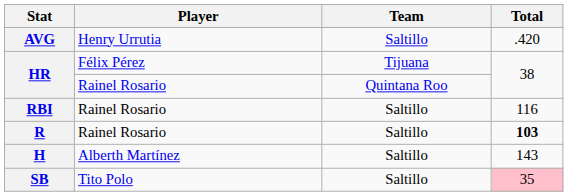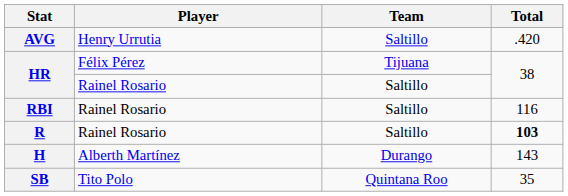HR / Rainel Rosario | Team: Quintana Roo -> Saltillo
H | Team: Saltillo -> Durango
SB | Team: Saltillo -> Quintana Roo
SB | Total: pink background -> no background
